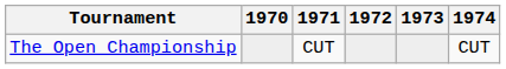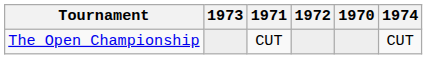columns swapped: 1970 <-> 1973
